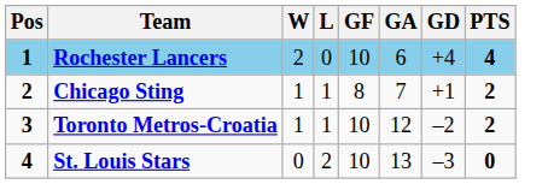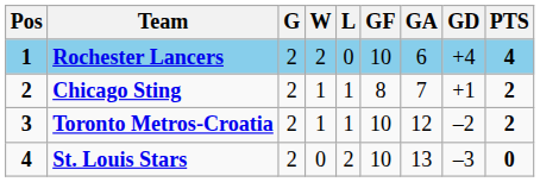+ column: G | 2 | 2 | 2 | 2
